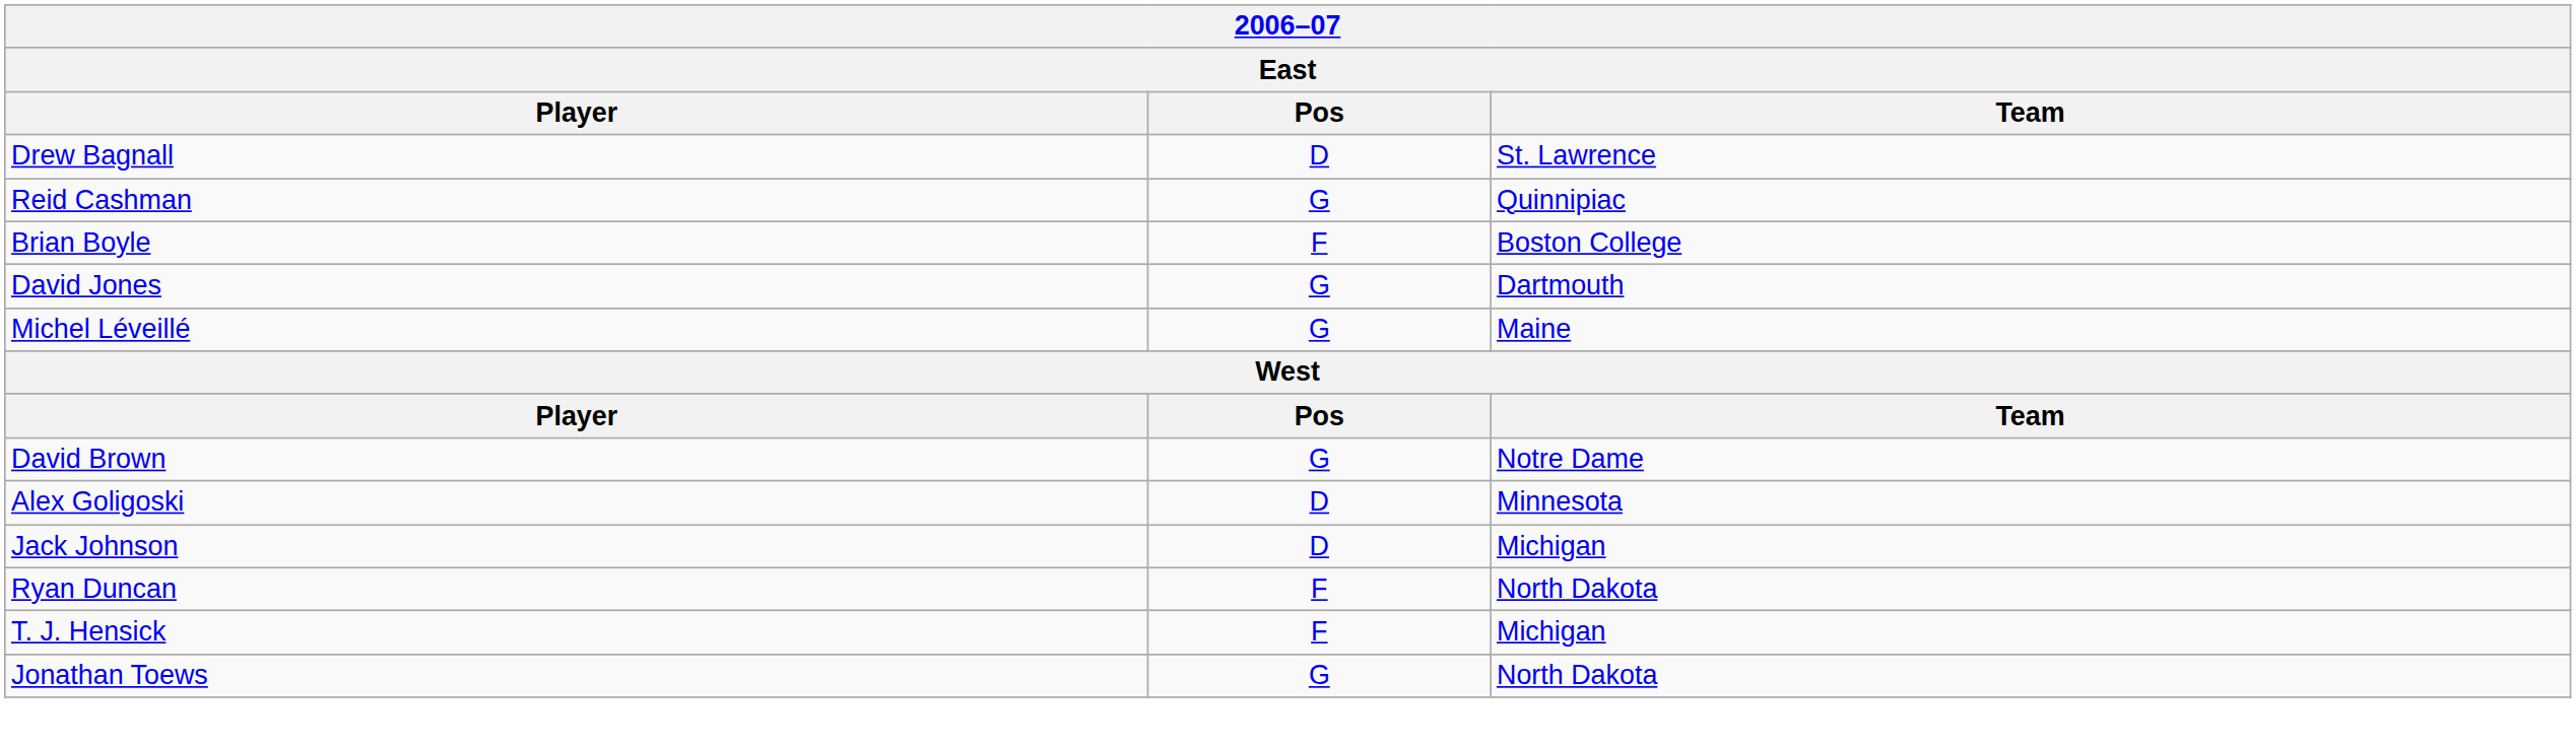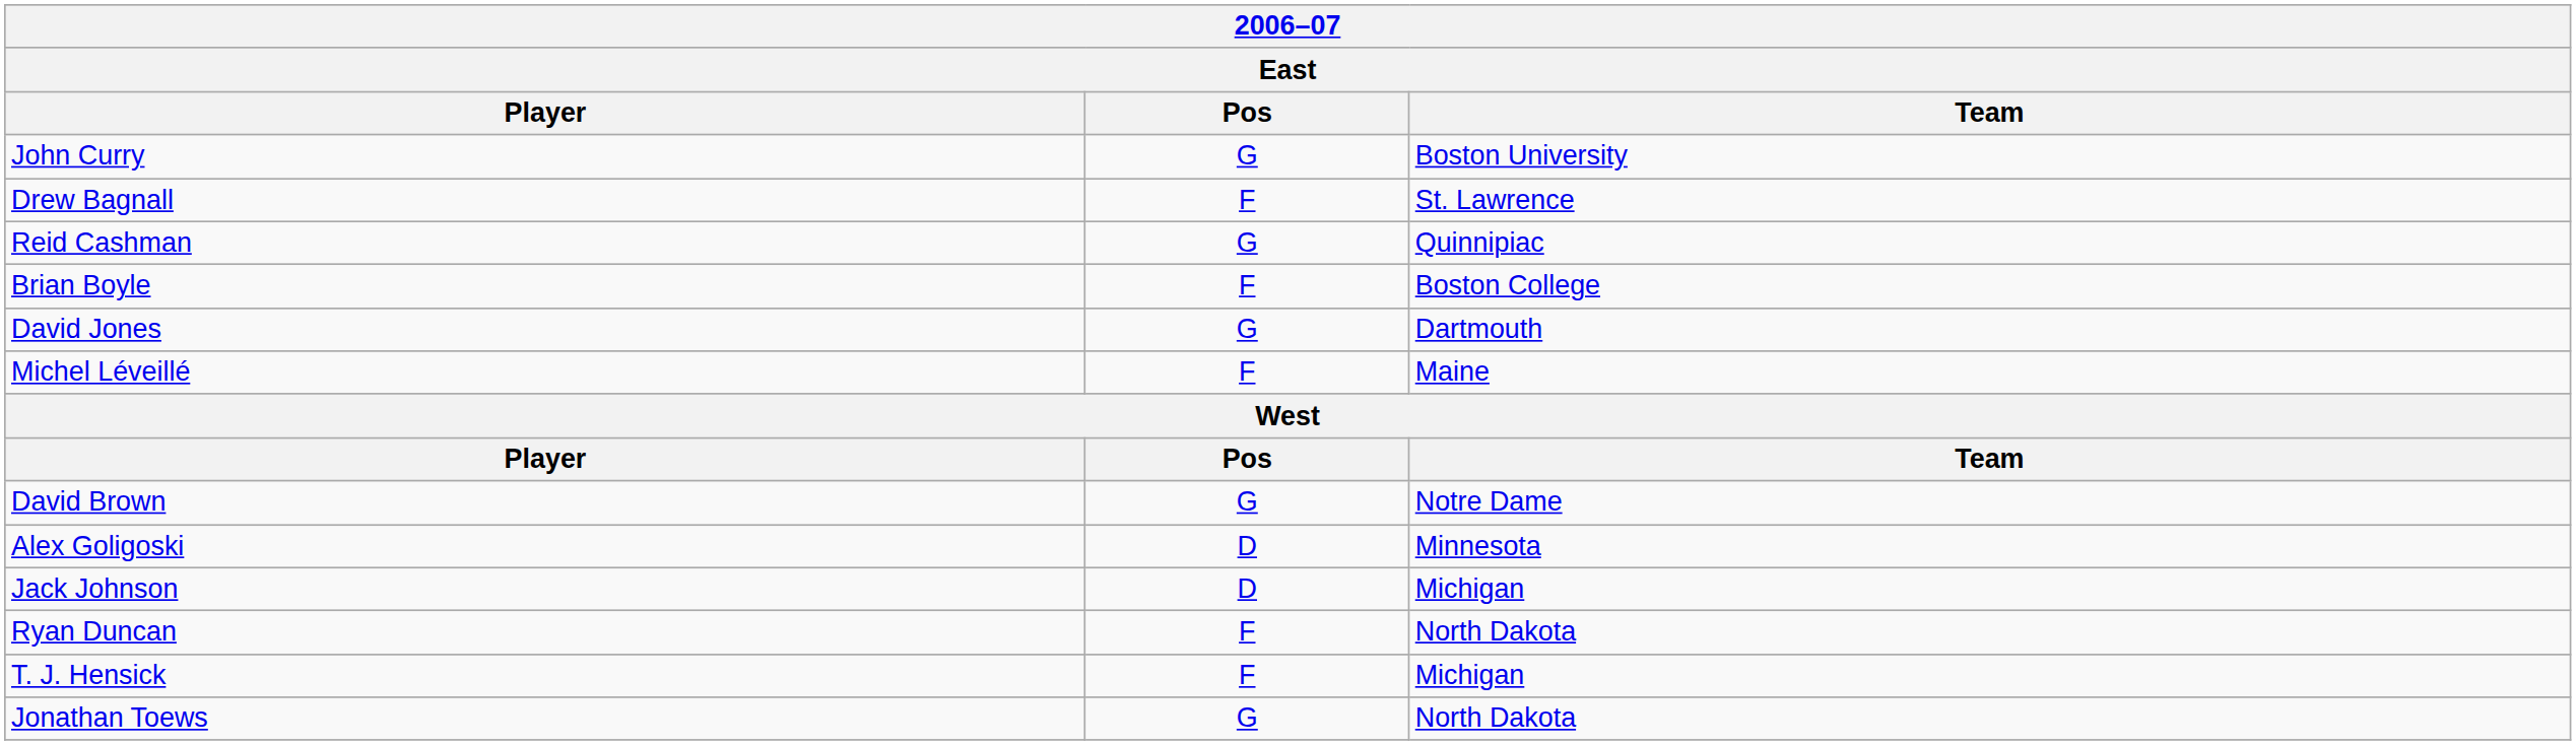+ row: John Curry | G | Boston University
Drew Bagnall | Pos: D -> F
Michel Léveillé | Pos: G -> F
